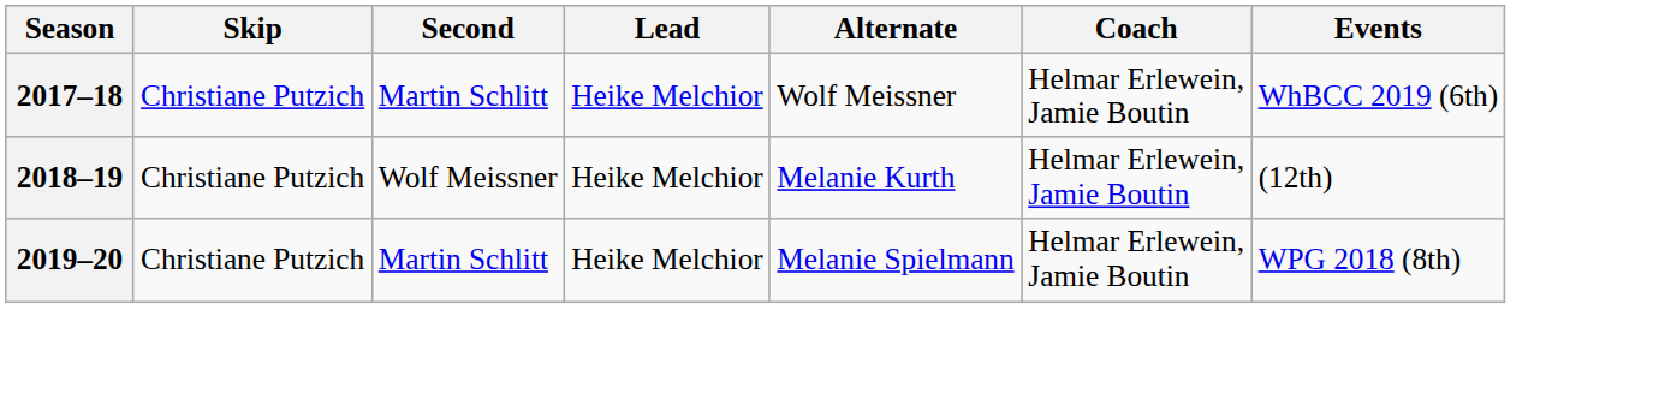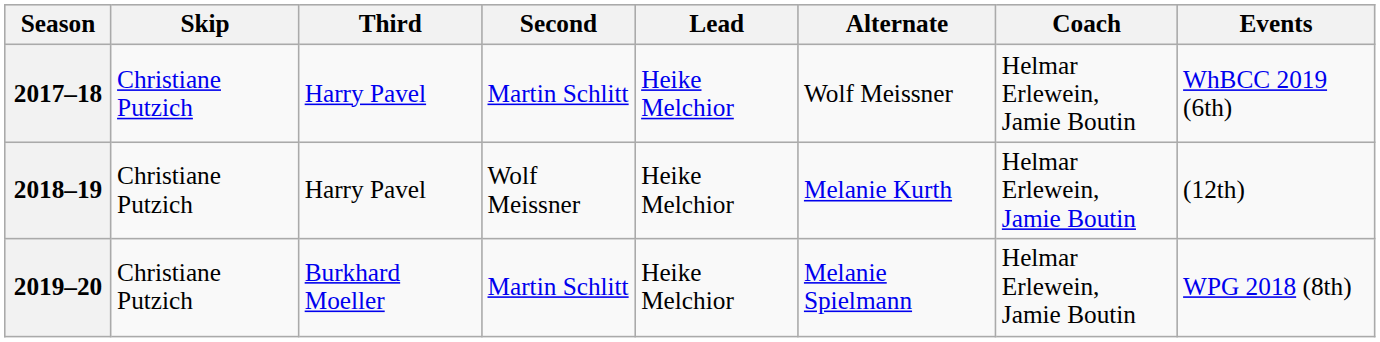+ column: Third | Harry Pavel | Harry Pavel | Burkhard Moeller
